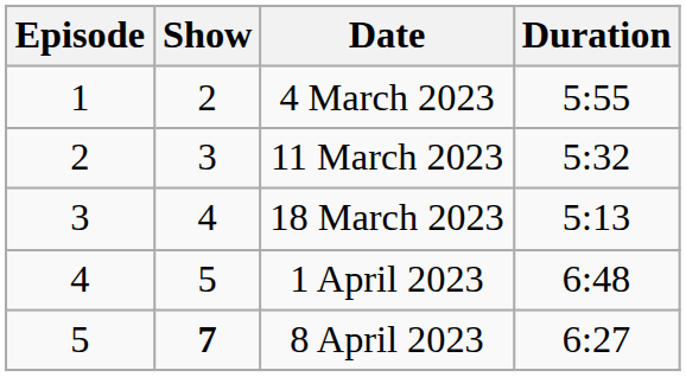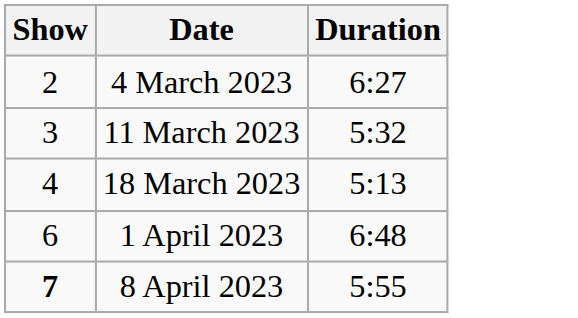- column: Episode | 1 | 2 | 3 | 4 | 5
4 March 2023 | Duration: 5:55 -> 6:27
1 April 2023 | Show: 5 -> 6
8 April 2023 | Duration: 6:27 -> 5:55
